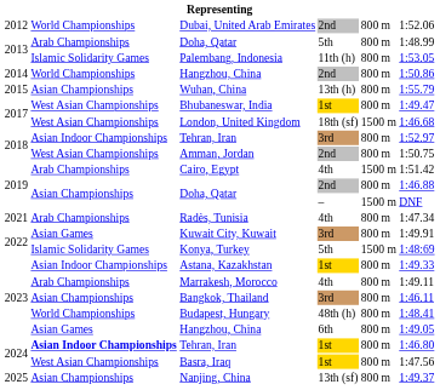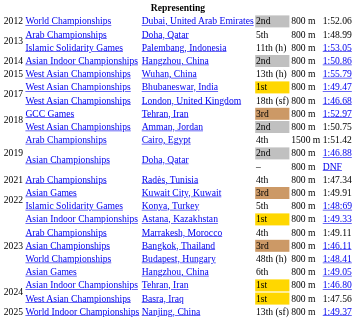Hangzhou, China / 2nd | column 2: World Championships -> Asian Indoor Championships
Wuhan, China | column 2: Asian Championships -> West Asian Championships
London, United Kingdom | column 5: 1500 m -> 800 m
Tehran, Iran / 3rd | column 2: Asian Indoor Championships -> GCC Games
Doha, Qatar / – | column 5: 1500 m -> 800 m
Konya, Turkey | column 5: 1500 m -> 800 m
Tehran, Iran / 1st | column 2: bold -> normal
Nanjing, China | column 2: Asian Championships -> World Indoor Championships
